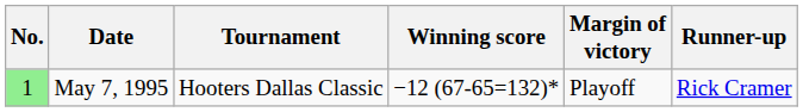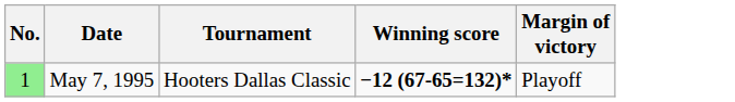- column: Runner-up | Rick Cramer
May 7, 1995 | Winning score: normal -> bold
